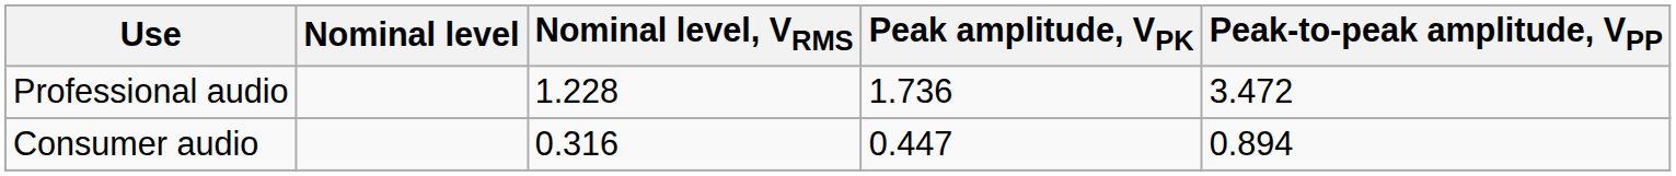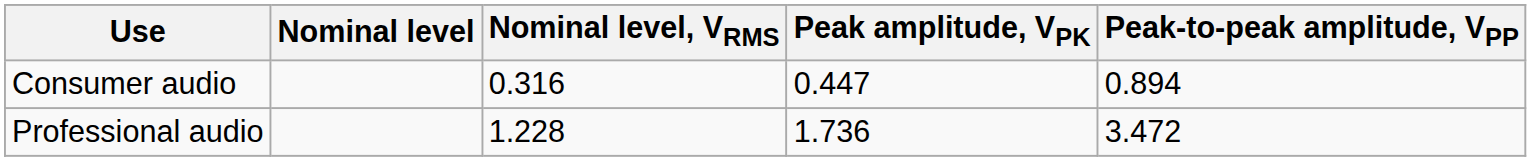rows swapped: Professional audio <-> Consumer audio
